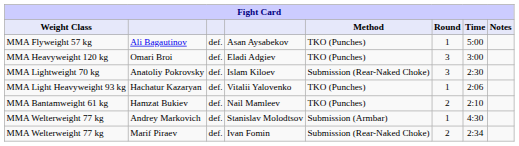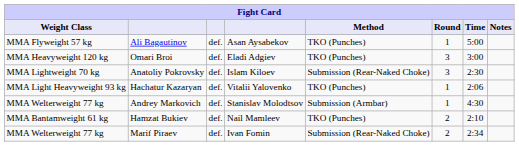rows swapped: Andrey Markovich <-> Hamzat Bukiev
